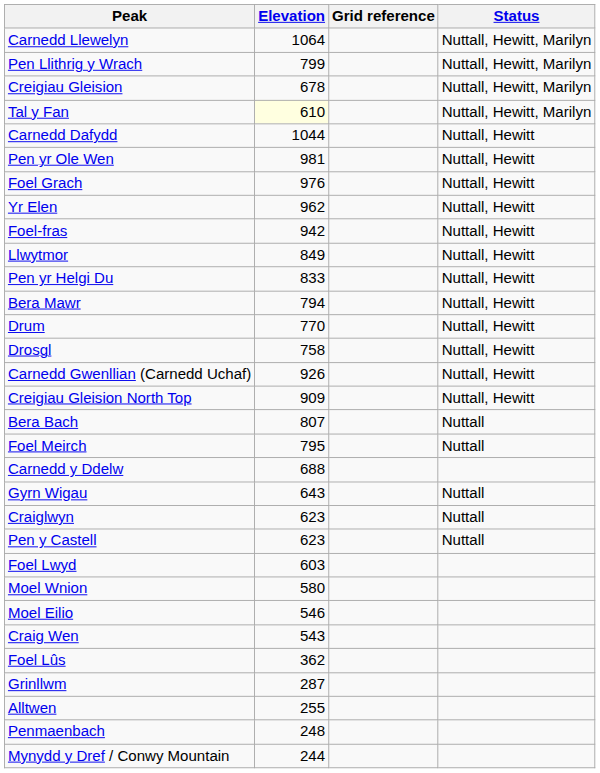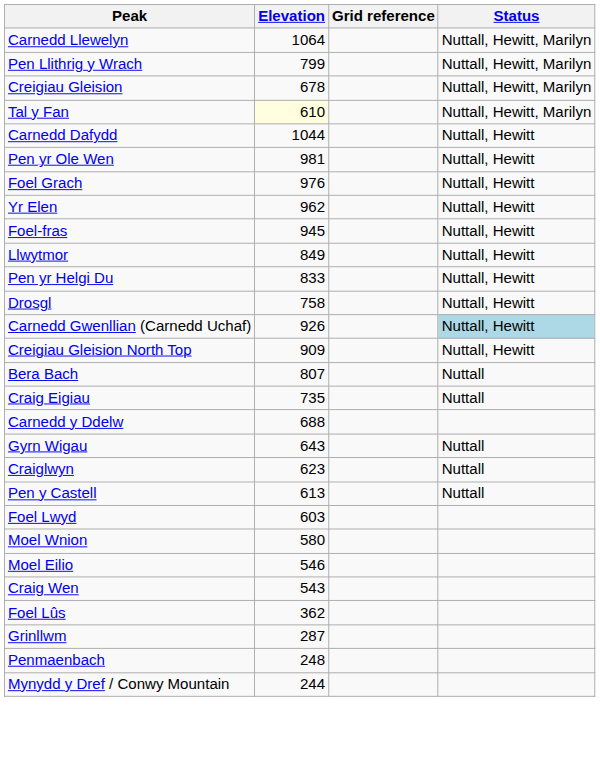Foel-fras | Elevation: 942 -> 945
- row: Bera Mawr | 794 | Nuttall, Hewitt
- row: Drum | 770 | Nuttall, Hewitt
Carnedd Gwenllian (Carnedd Uchaf) | Status: no background -> lightblue background
- row: Foel Meirch | 795 | Nuttall
+ row: Craig Eigiau | 735 | Nuttall
Pen y Castell | Elevation: 623 -> 613
- row: Alltwen | 255
